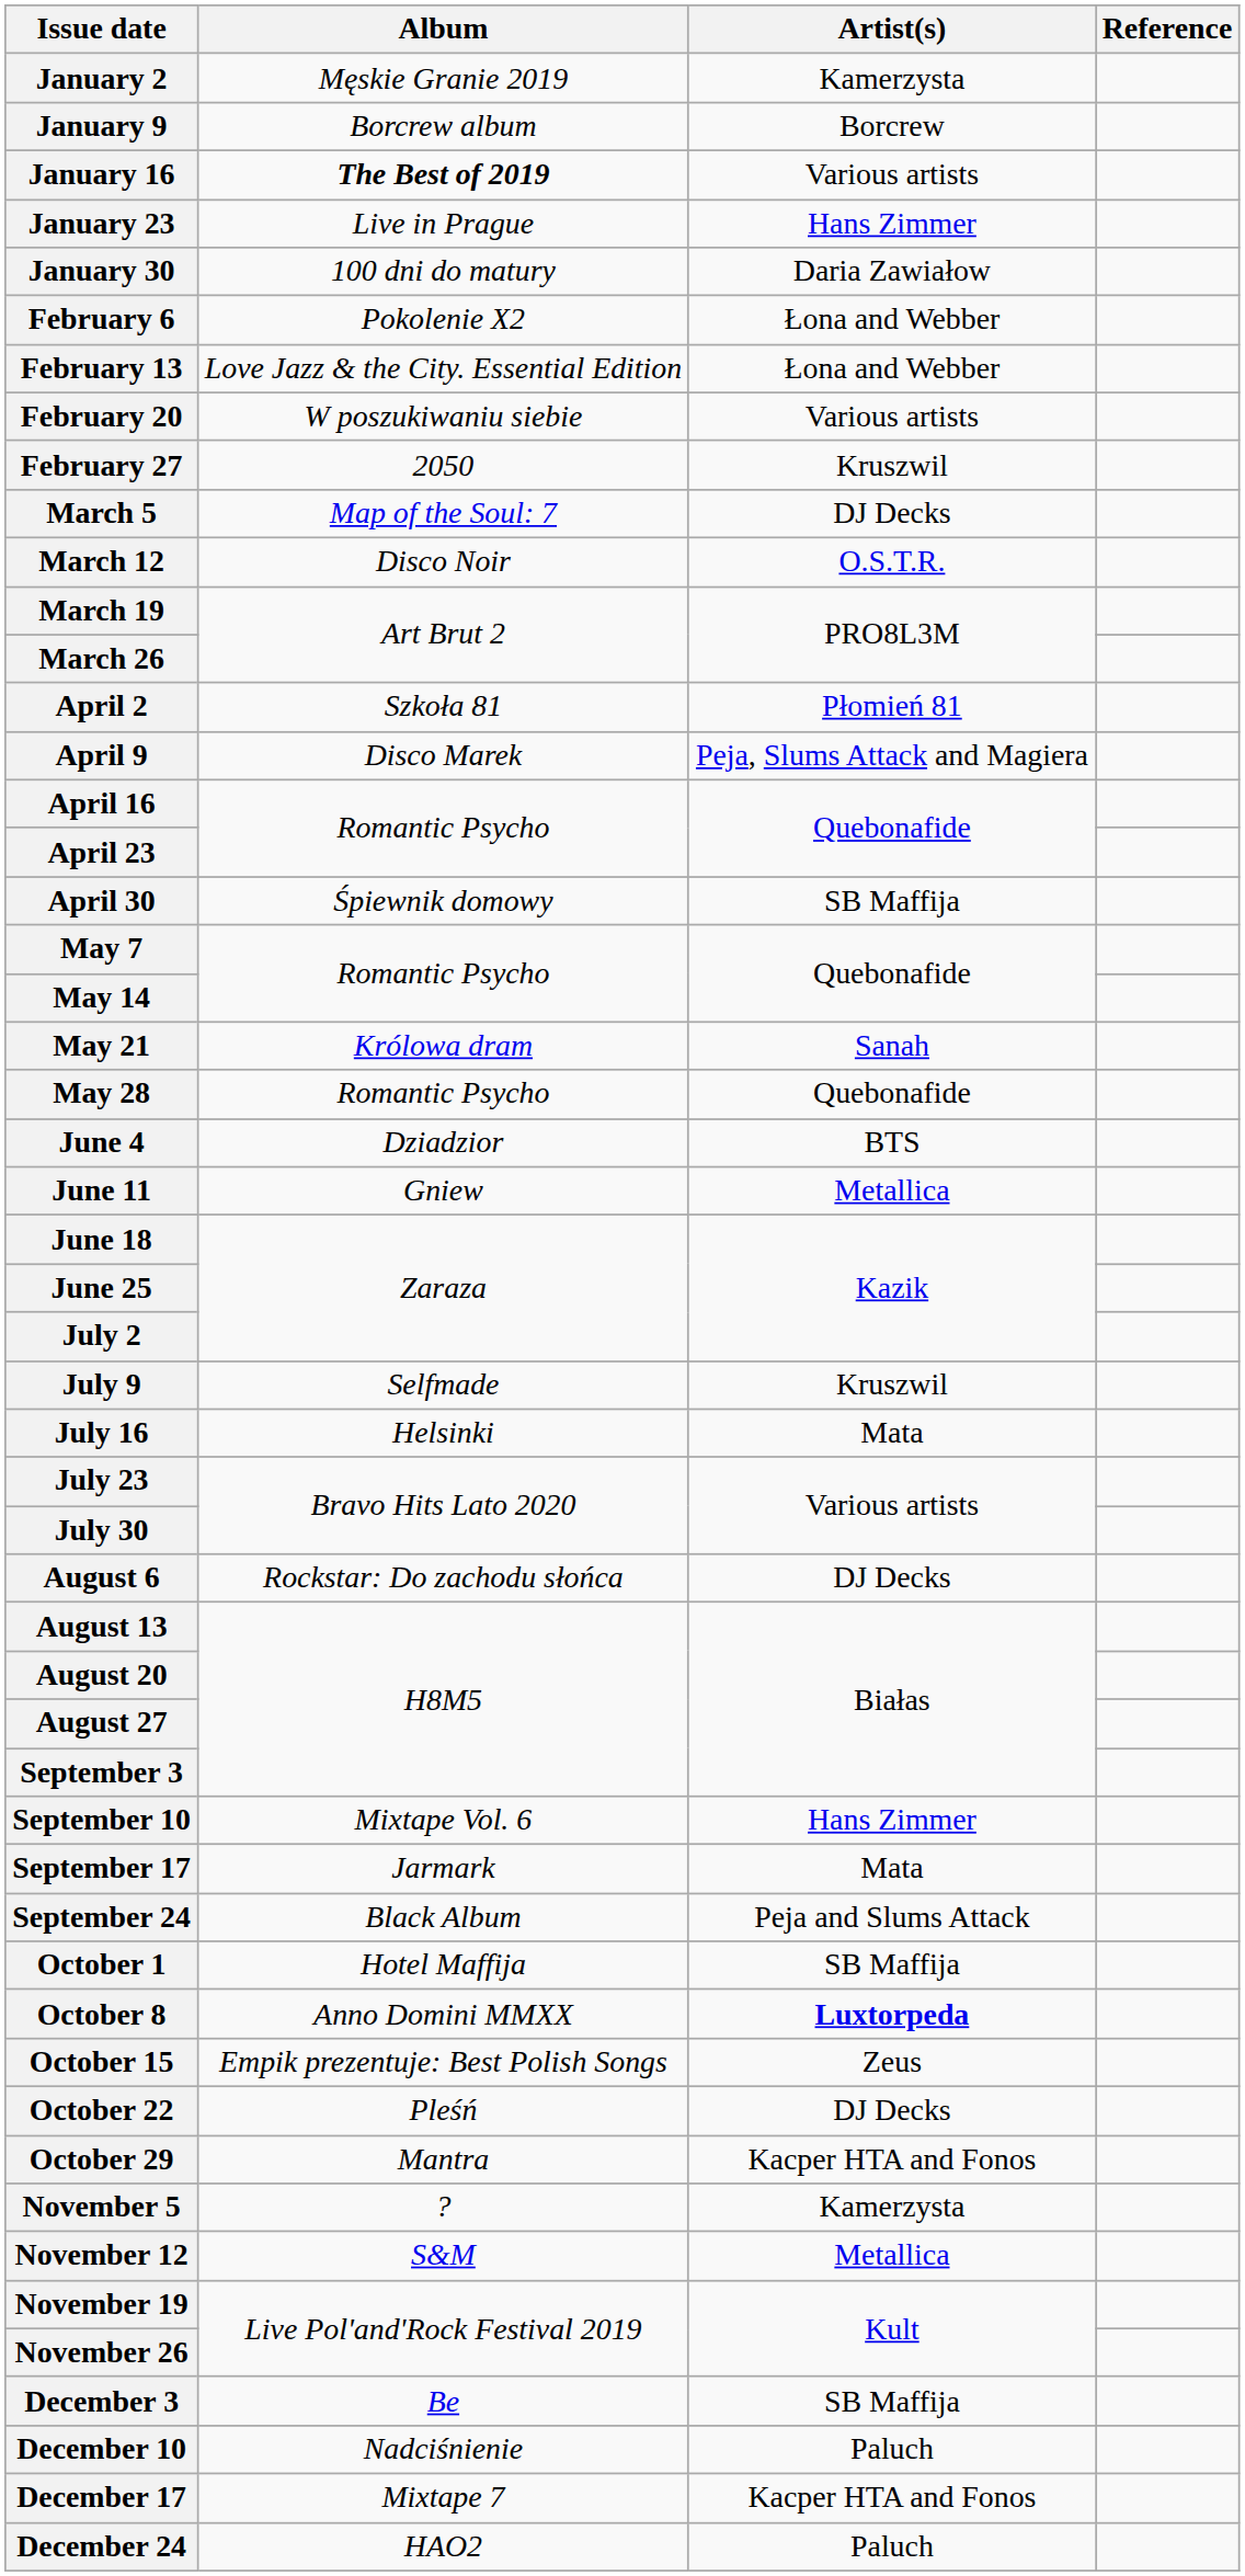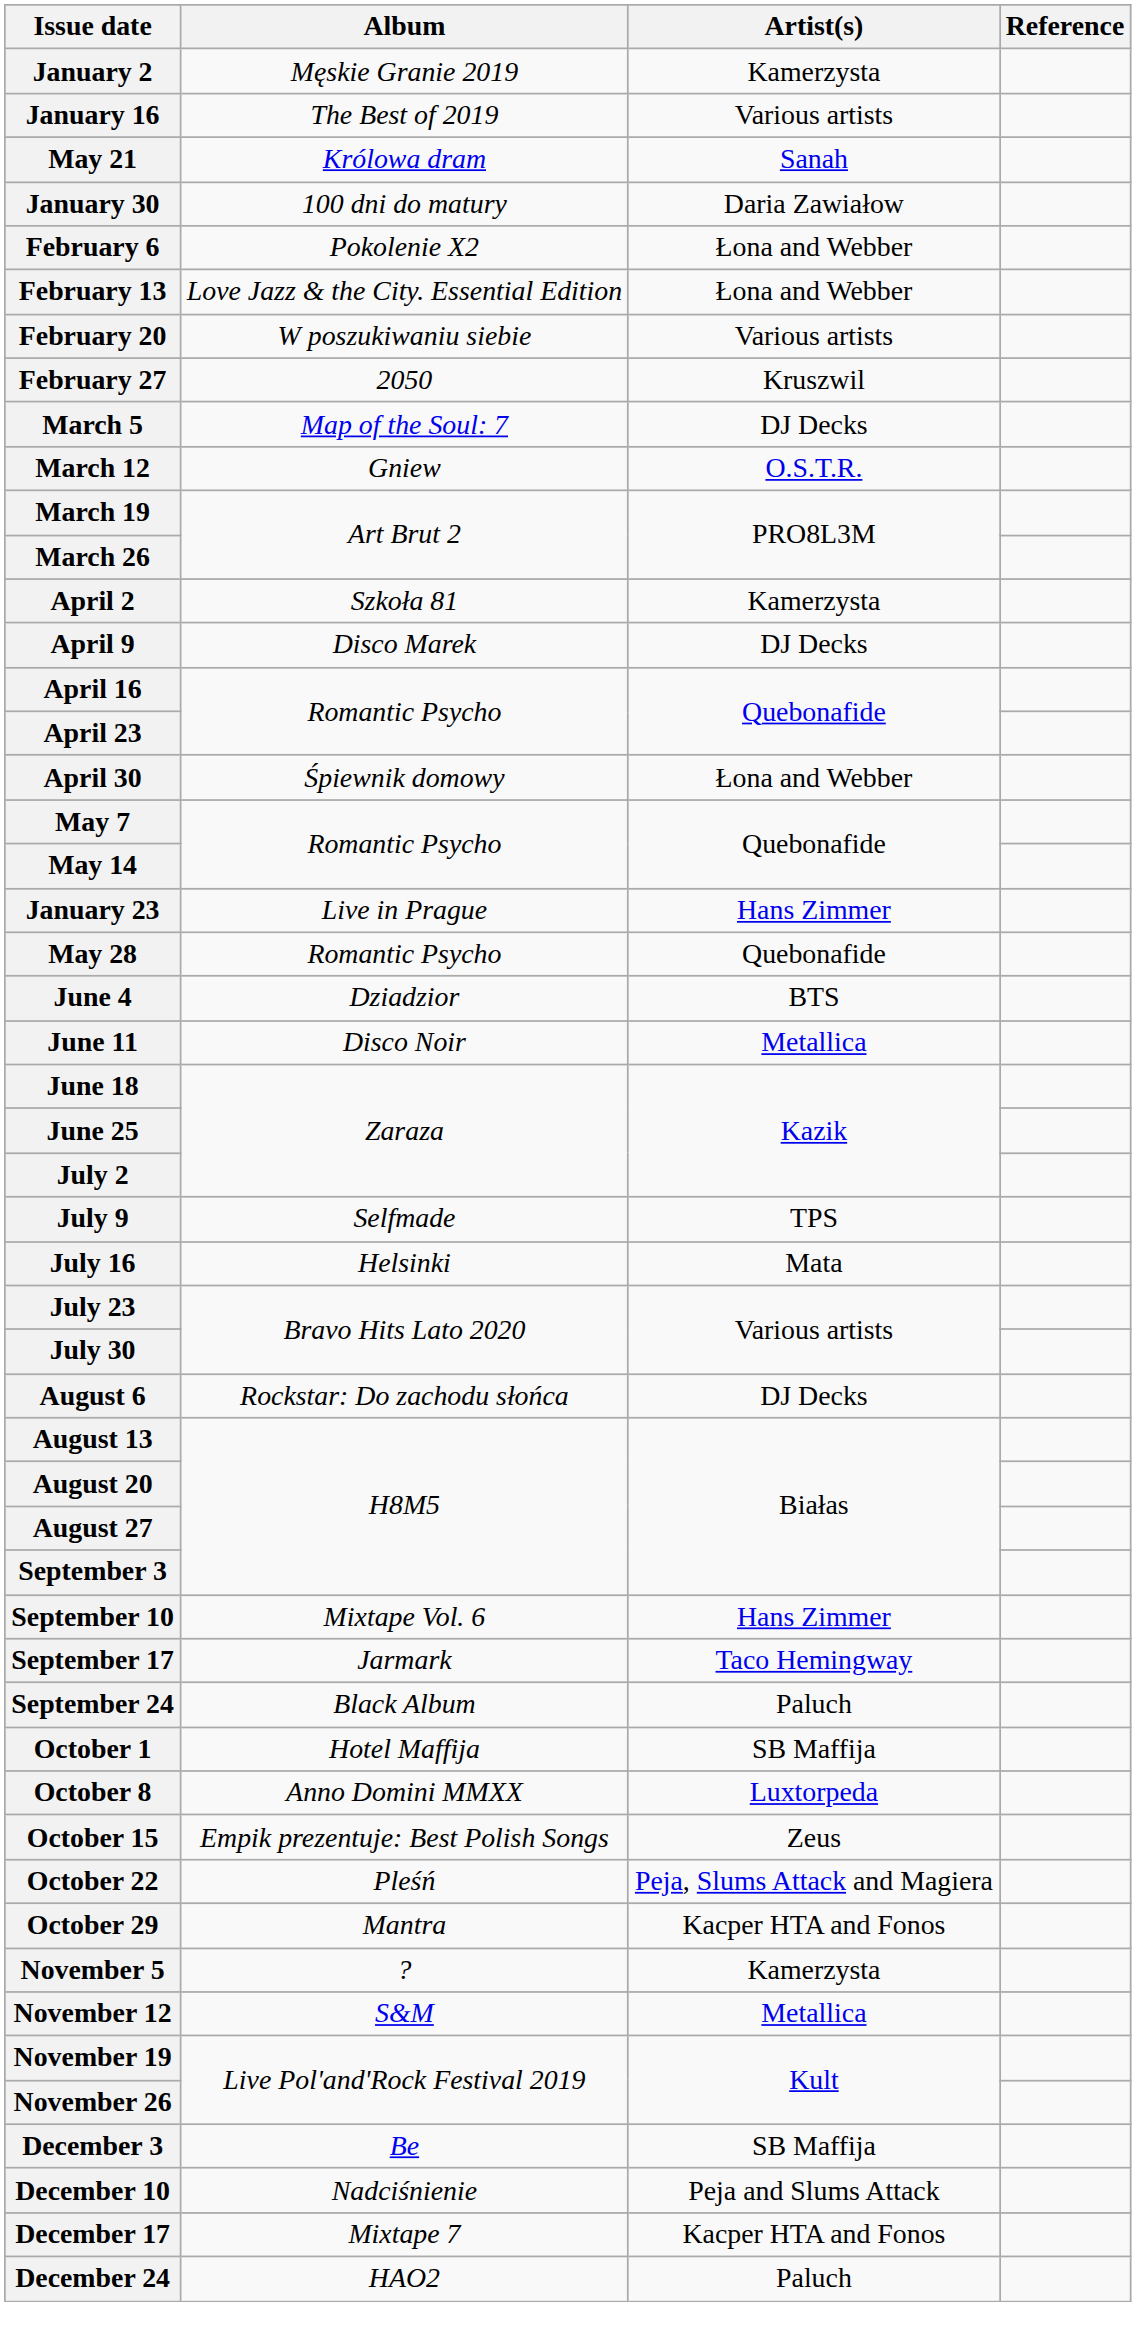- row: January 9 | Borcrew album | Borcrew
January 16 | Album: bold -> normal
rows swapped: January 23 <-> May 21
March 12 | Album: Disco Noir -> Gniew
April 2 | Artist(s): Płomień 81 -> Kamerzysta
April 9 | Artist(s): Peja, Slums Attack and Magiera -> DJ Decks
April 30 | Artist(s): SB Maffija -> Łona and Webber
June 11 | Album: Gniew -> Disco Noir
July 9 | Artist(s): Kruszwil -> TPS
September 17 | Artist(s): Mata -> Taco Hemingway
September 24 | Artist(s): Peja and Slums Attack -> Paluch
October 8 | Artist(s): bold -> normal
October 22 | Artist(s): DJ Decks -> Peja, Slums Attack and Magiera
December 10 | Artist(s): Paluch -> Peja and Slums Attack
